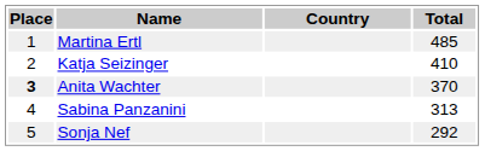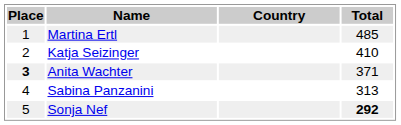Anita Wachter | Total: 370 -> 371
Sonja Nef | Total: normal -> bold
